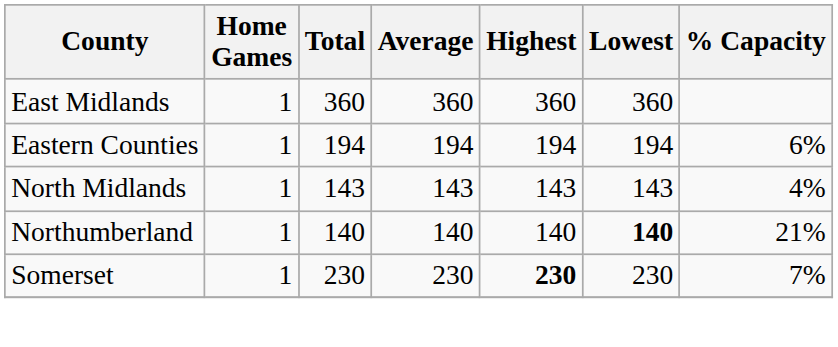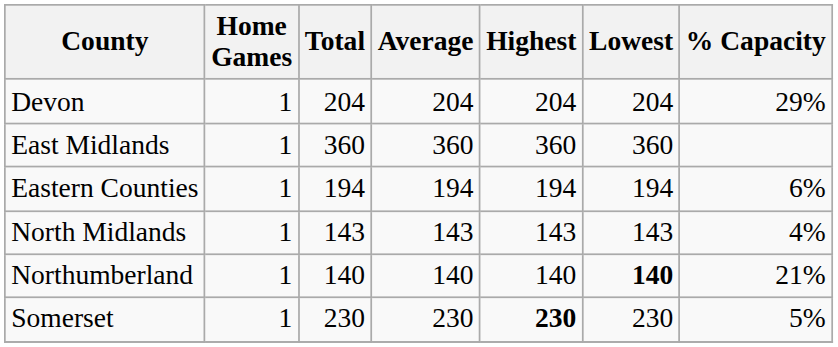+ row: Devon | 1 | 204 | 204 | 204 | 204 | 29%
Somerset | % Capacity: 7% -> 5%
